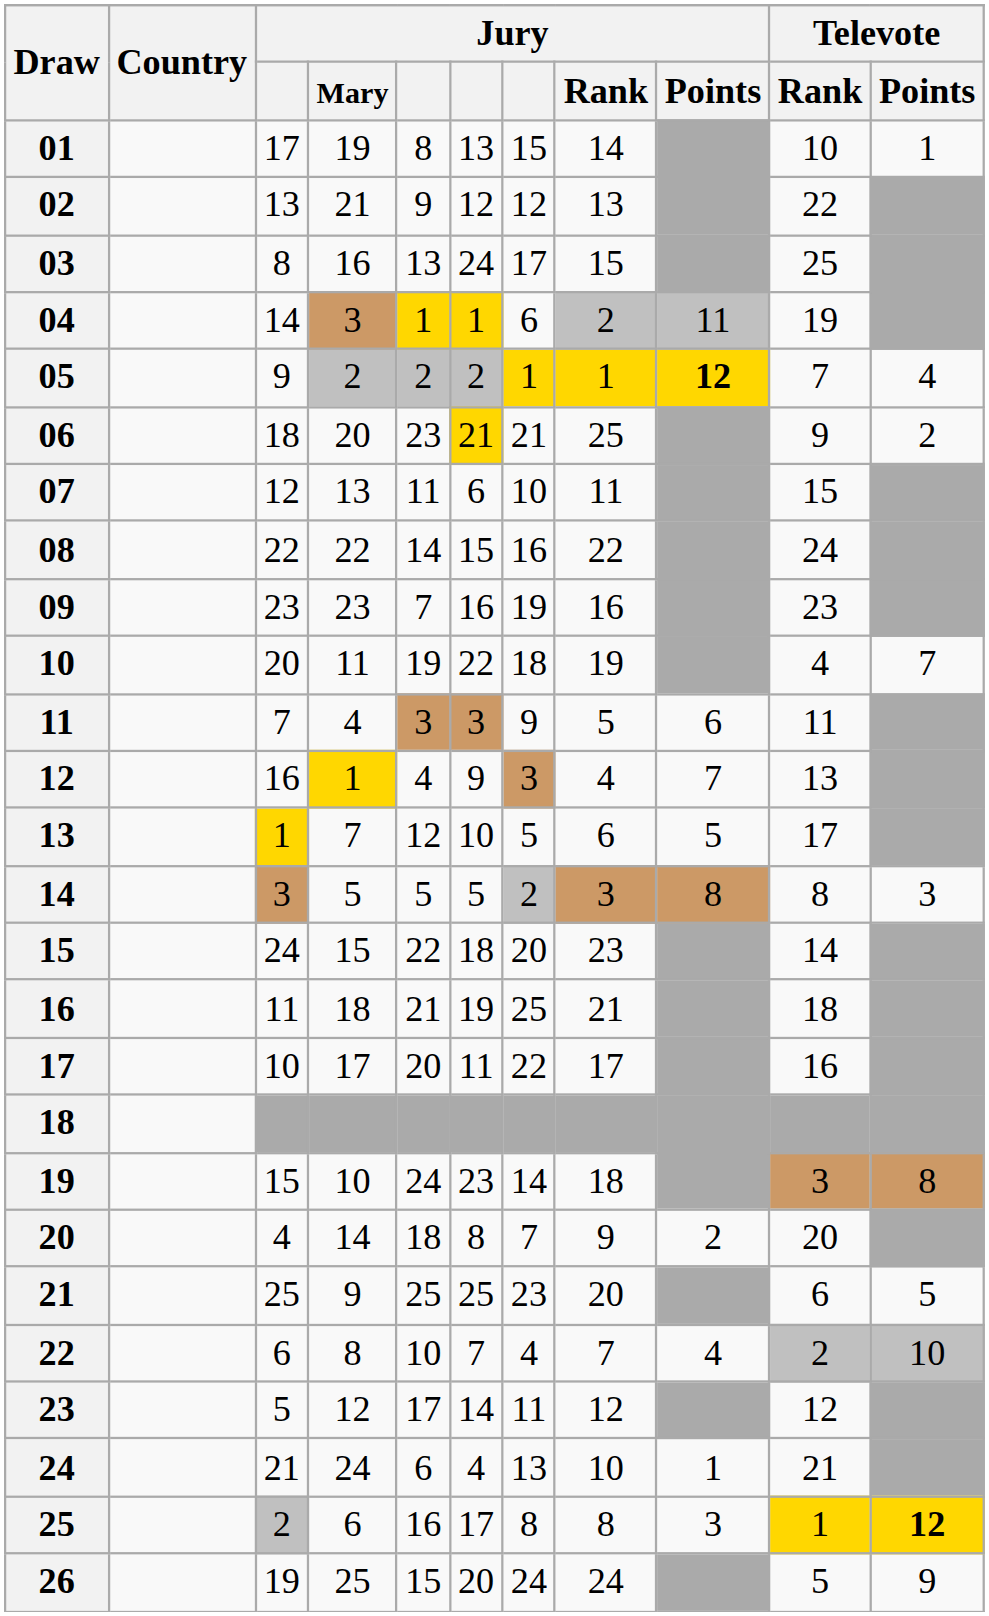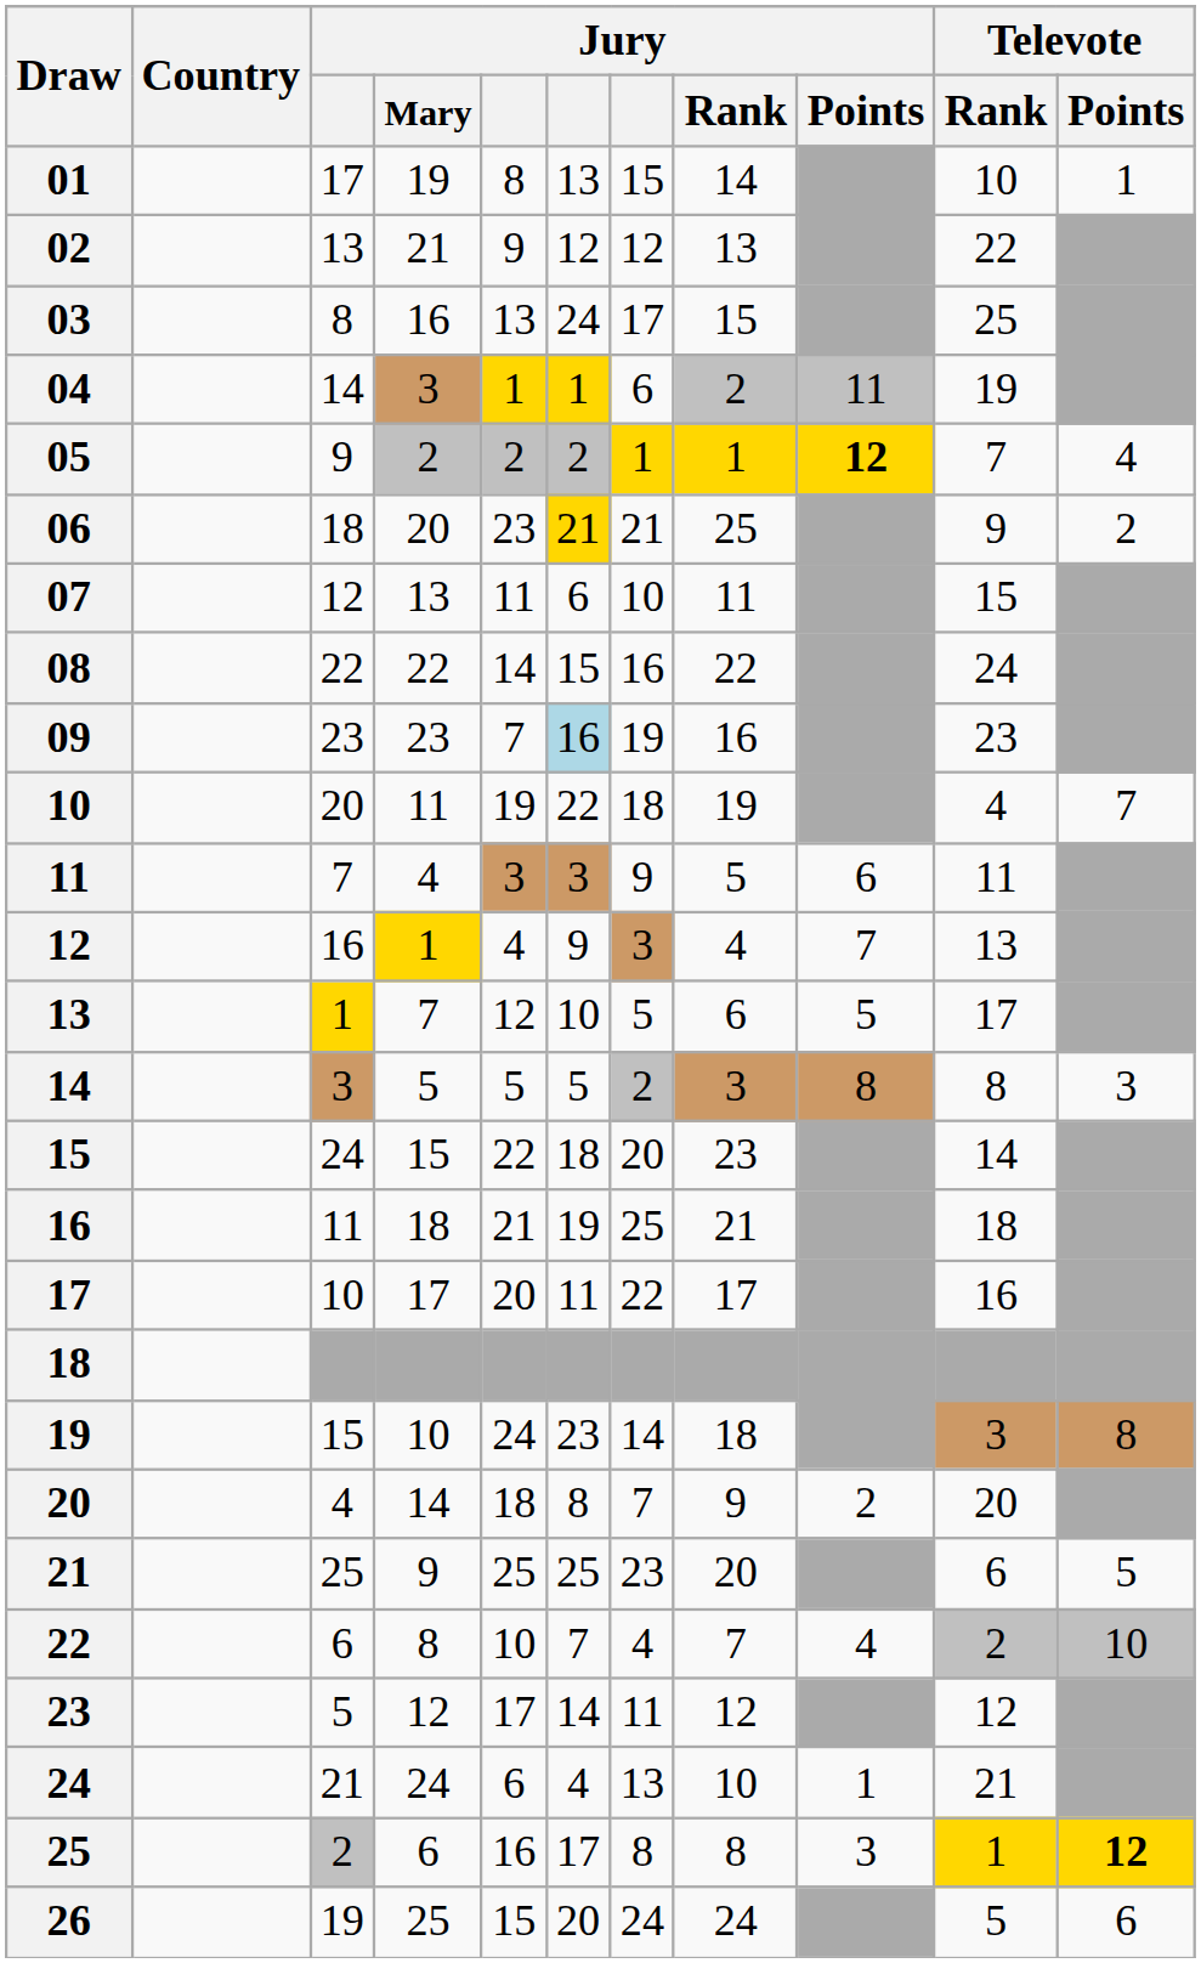09 | column 6: no background -> lightblue background
26 | Televote / Points: 9 -> 6
